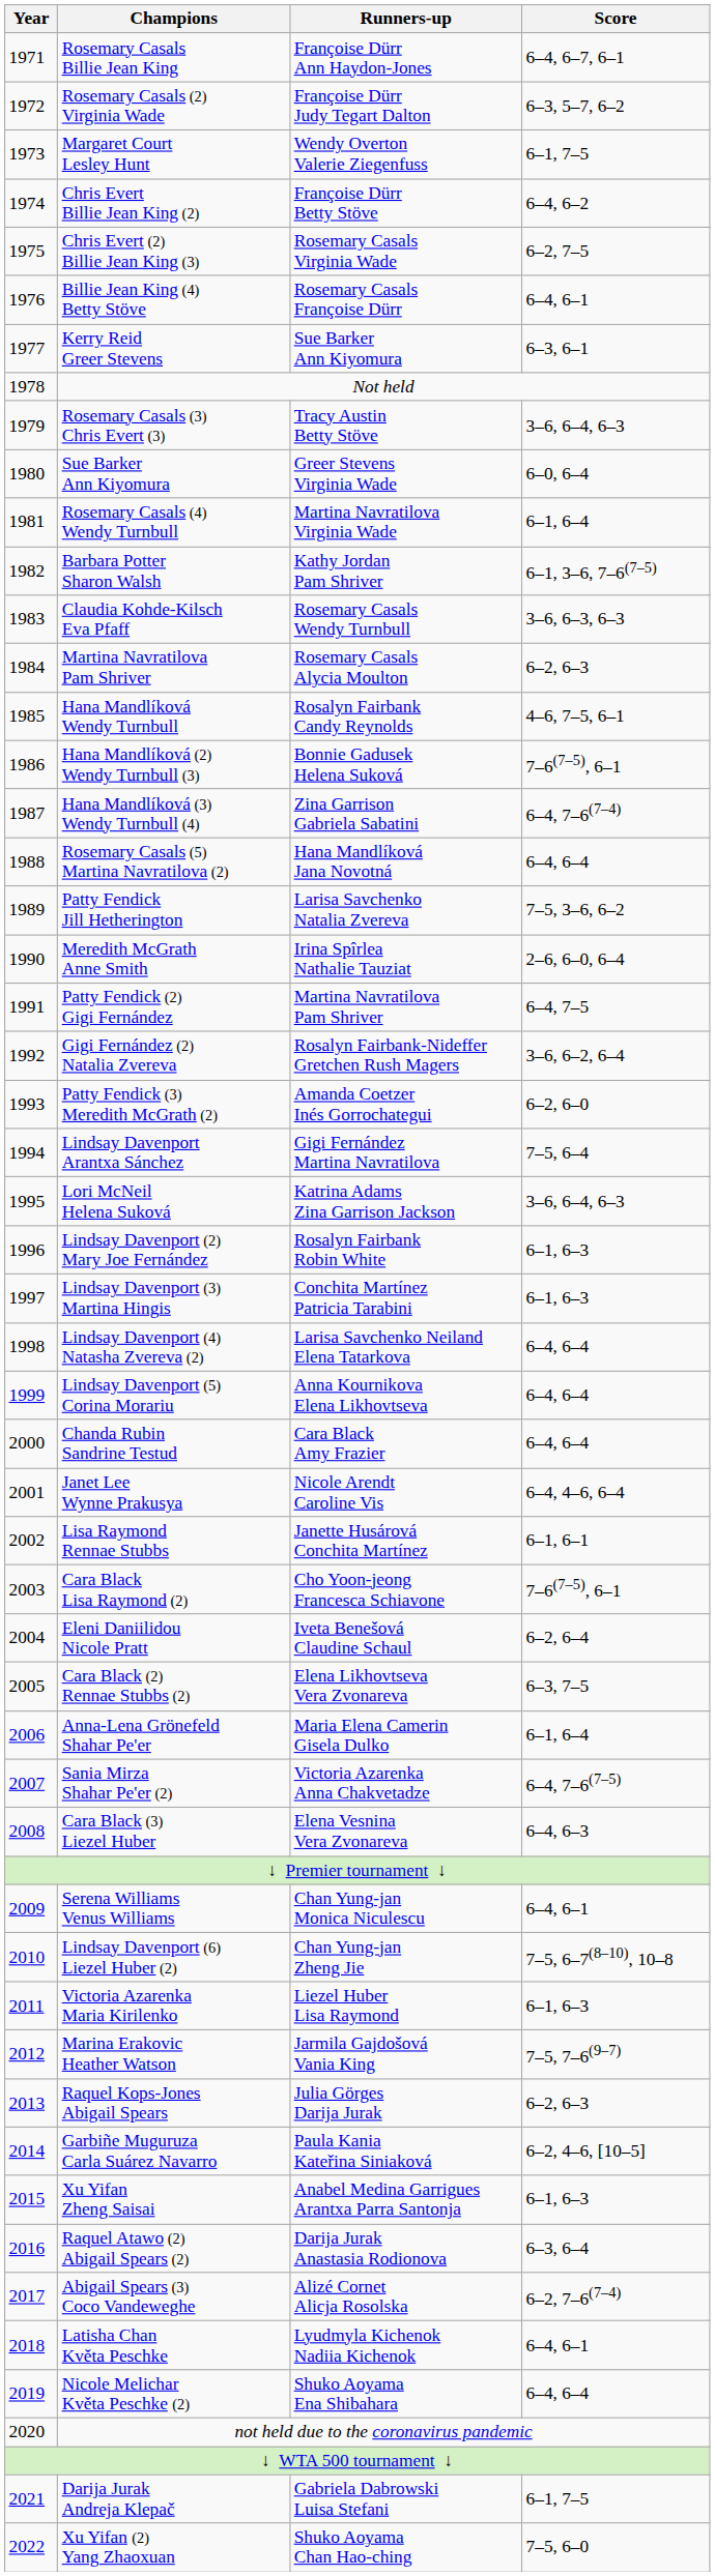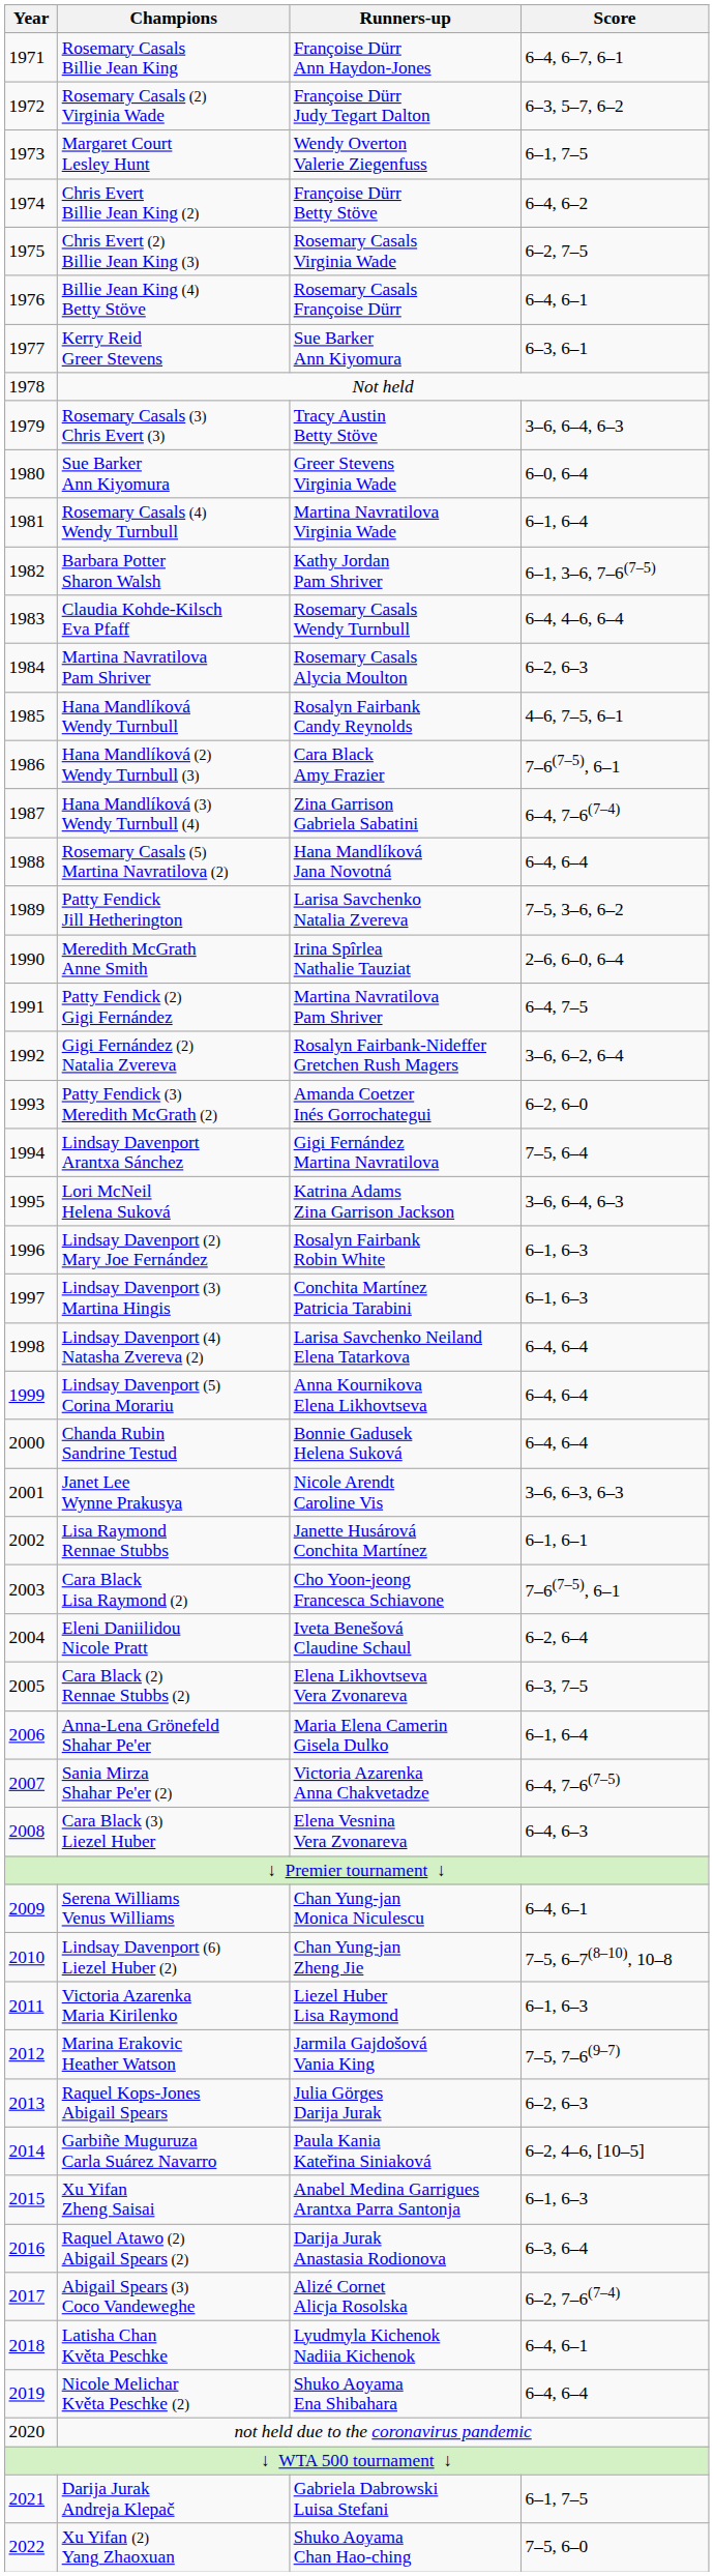Claudia Kohde-Kilsch Eva Pfaff | Score: 3–6, 6–3, 6–3 -> 6–4, 4–6, 6–4
Hana Mandlíková (2) Wendy Turnbull (3) | Runners-up: Bonnie Gadusek Helena Suková -> Cara Black Amy Frazier
Chanda Rubin Sandrine Testud | Runners-up: Cara Black Amy Frazier -> Bonnie Gadusek Helena Suková
Janet Lee Wynne Prakusya | Score: 6–4, 4–6, 6–4 -> 3–6, 6–3, 6–3
